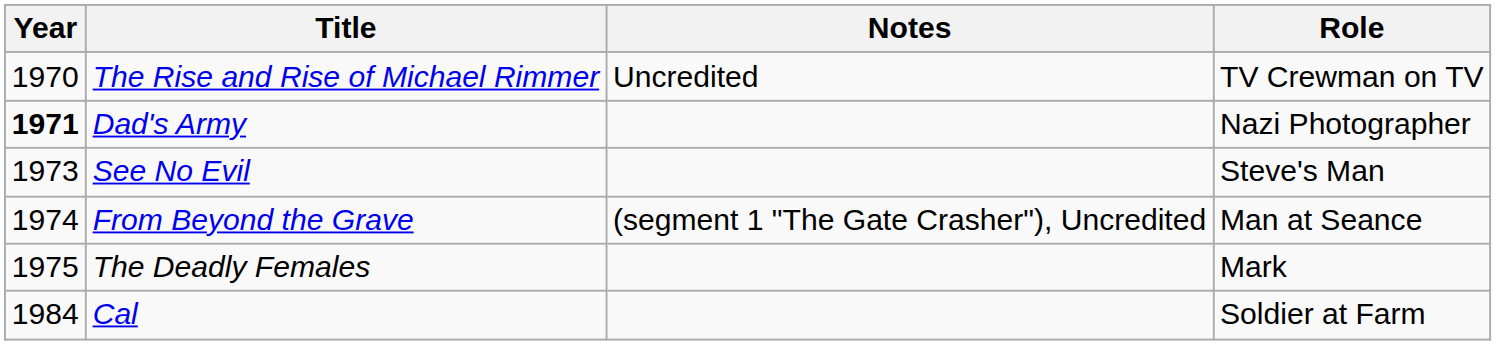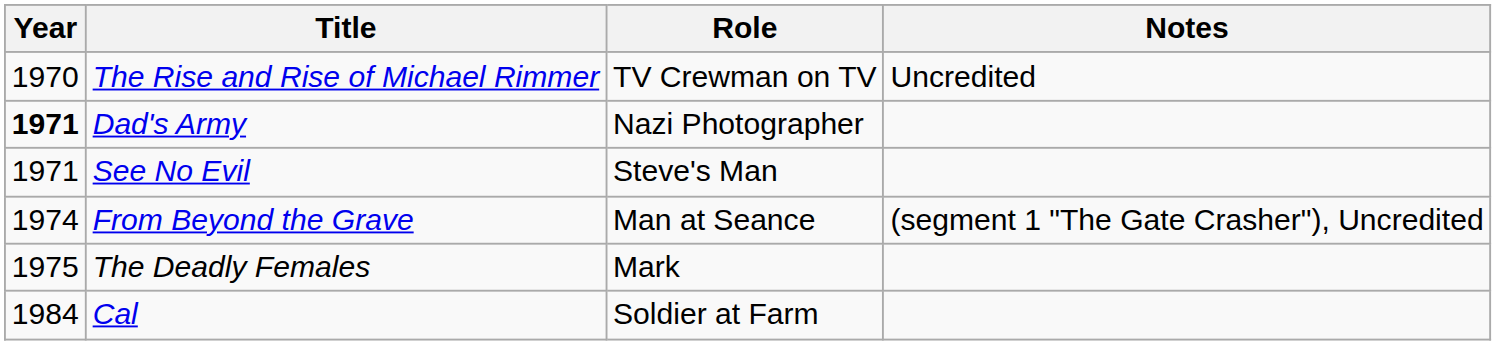columns swapped: Role <-> Notes
See No Evil | Year: 1973 -> 1971
